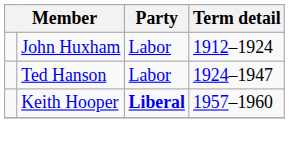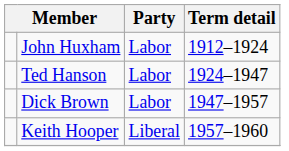+ row: Dick Brown | Labor | 1947–1957
Keith Hooper | Party: bold -> normal
